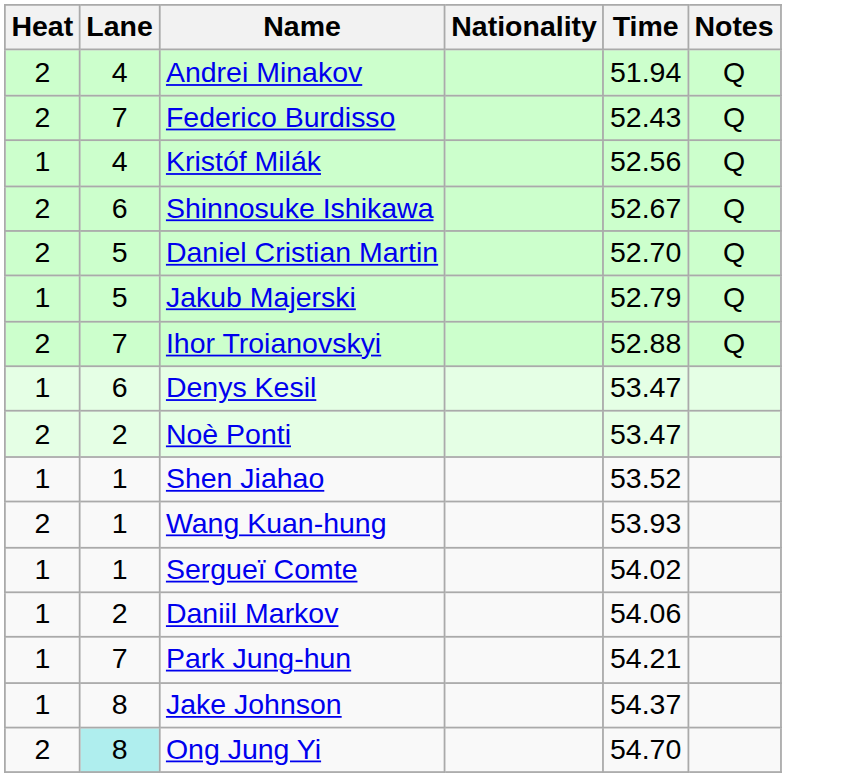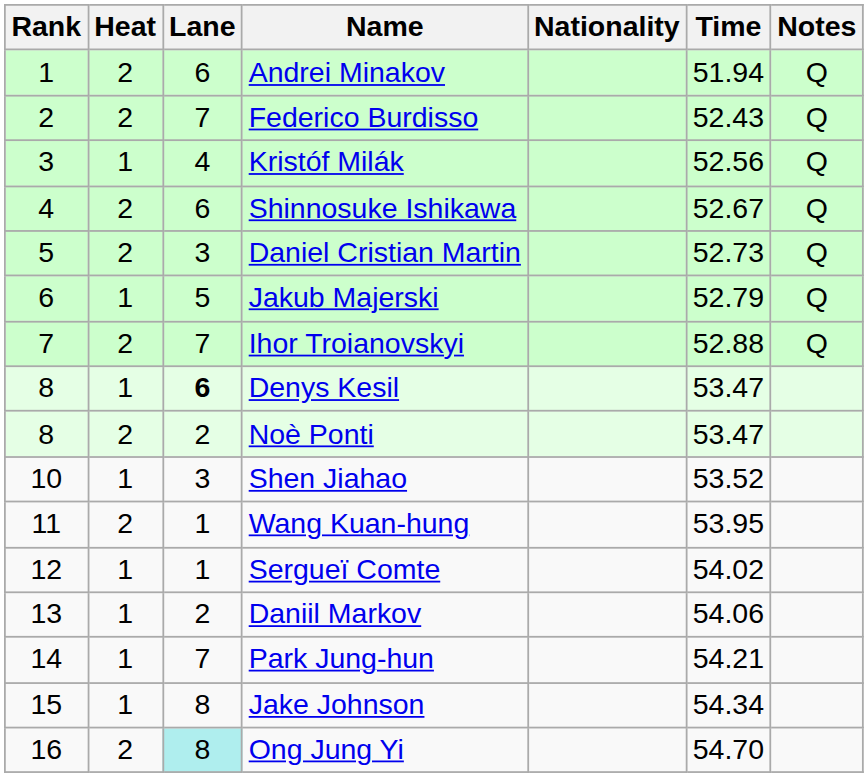+ column: Rank | 1 | 2 | 3 | 4 | 5 | 6 | 7 | 8 | 8 | 10 | 11 | 12 | 13 | 14 | 15 | 16
Andrei Minakov | Lane: 4 -> 6
Daniel Cristian Martin | Lane: 5 -> 3
Daniel Cristian Martin | Time: 52.70 -> 52.73
Denys Kesil | Lane: normal -> bold
Shen Jiahao | Lane: 1 -> 3
Wang Kuan-hung | Time: 53.93 -> 53.95
Jake Johnson | Time: 54.37 -> 54.34
